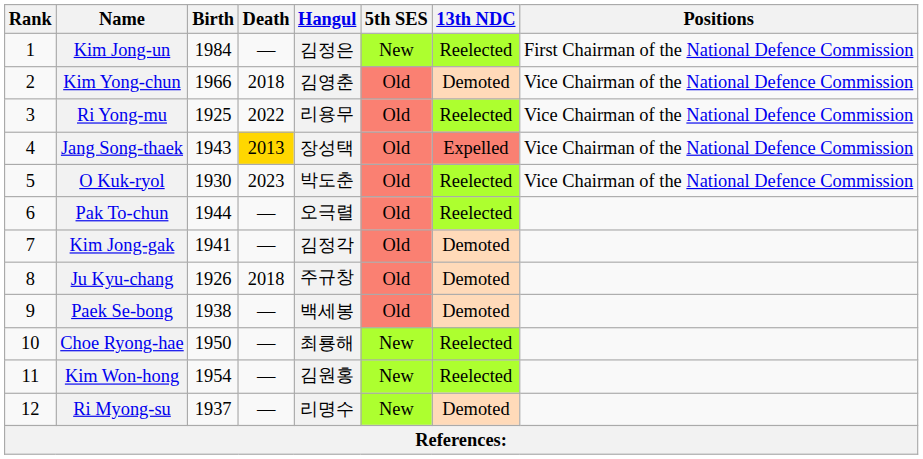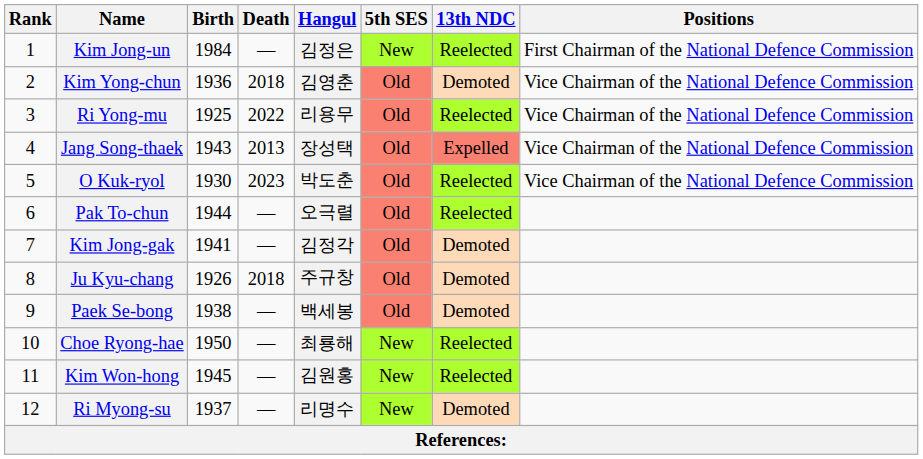Kim Yong-chun | Birth: 1966 -> 1936
Jang Song-thaek | Death: gold background -> no background
Kim Won-hong | Birth: 1954 -> 1945
